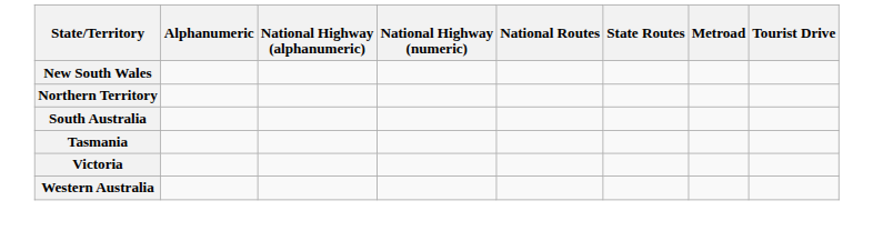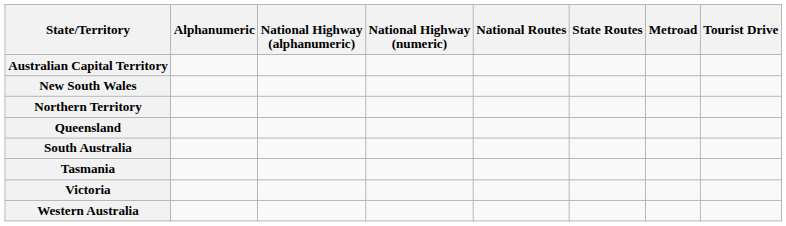+ row: Australian Capital Territory
+ row: Queensland
